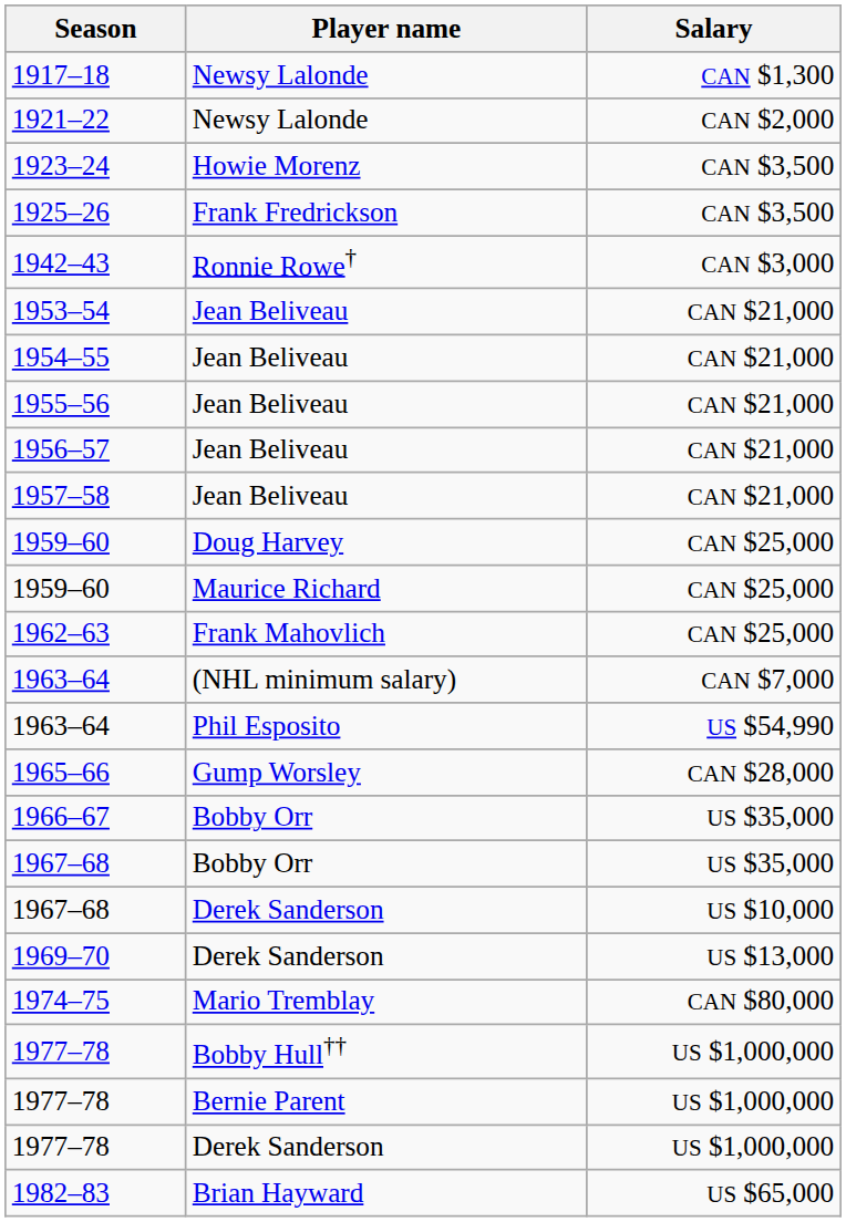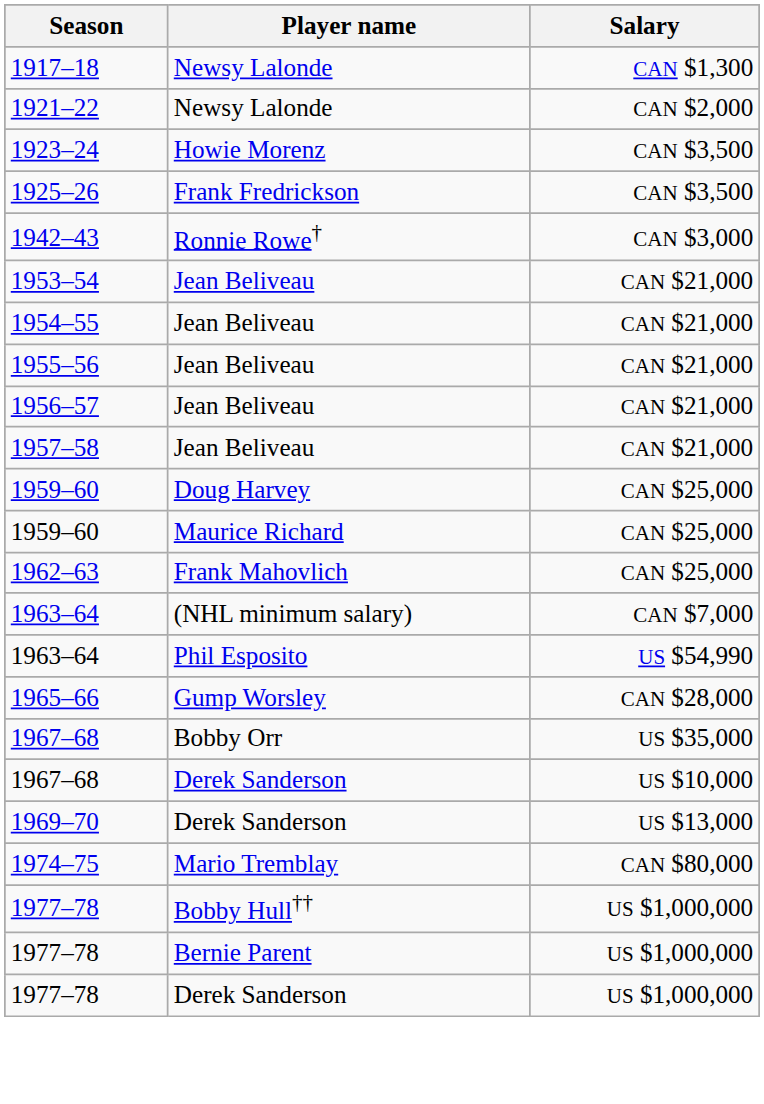- row: 1966–67 | Bobby Orr | US $35,000
- row: 1982–83 | Brian Hayward | US $65,000
